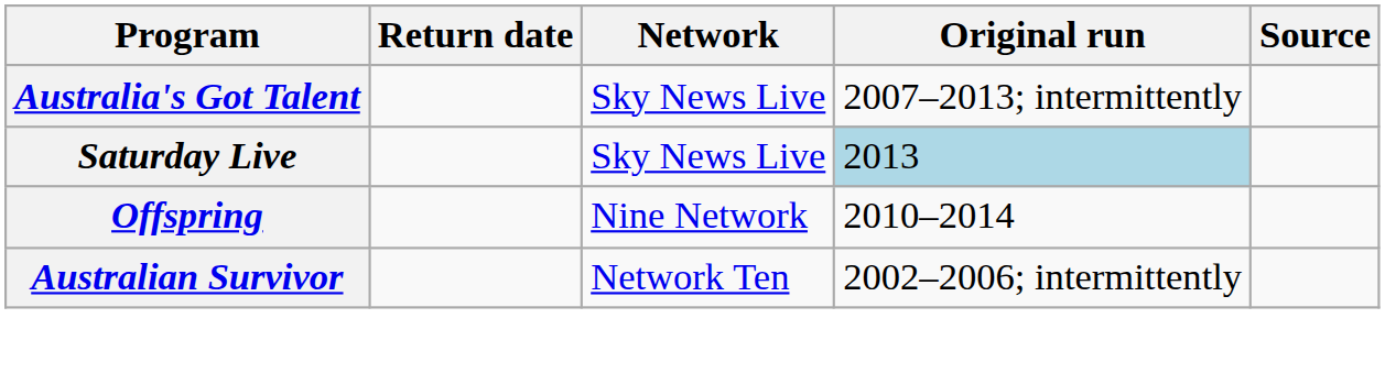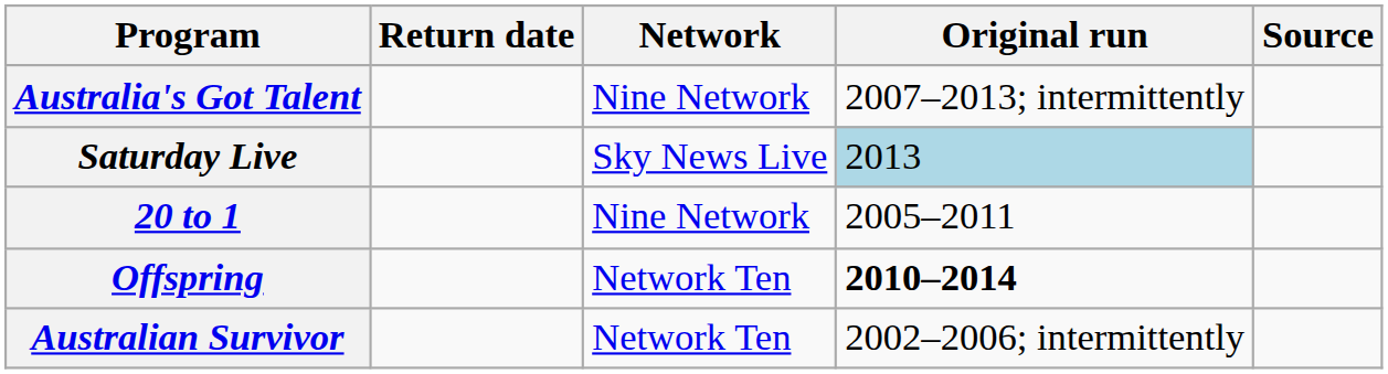Australia's Got Talent | Network: Sky News Live -> Nine Network
+ row: 20 to 1 | Nine Network | 2005–2011
Offspring | Network: Nine Network -> Network Ten
Offspring | Original run: normal -> bold
